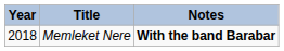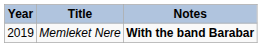Memleket Nere | Year: 2018 -> 2019
